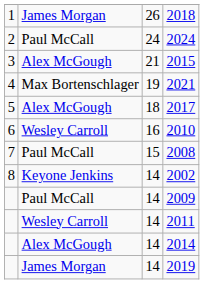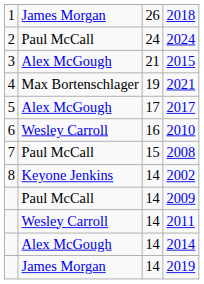2017 | column 3: 18 -> 17
